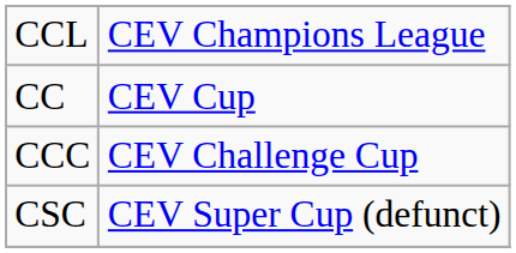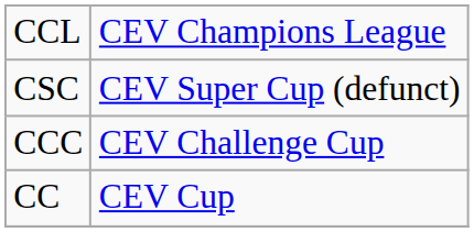rows swapped: CC <-> CSC
